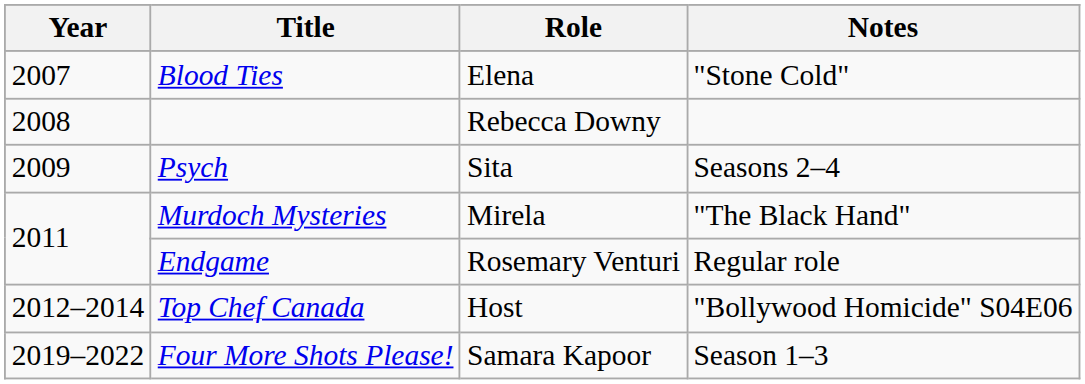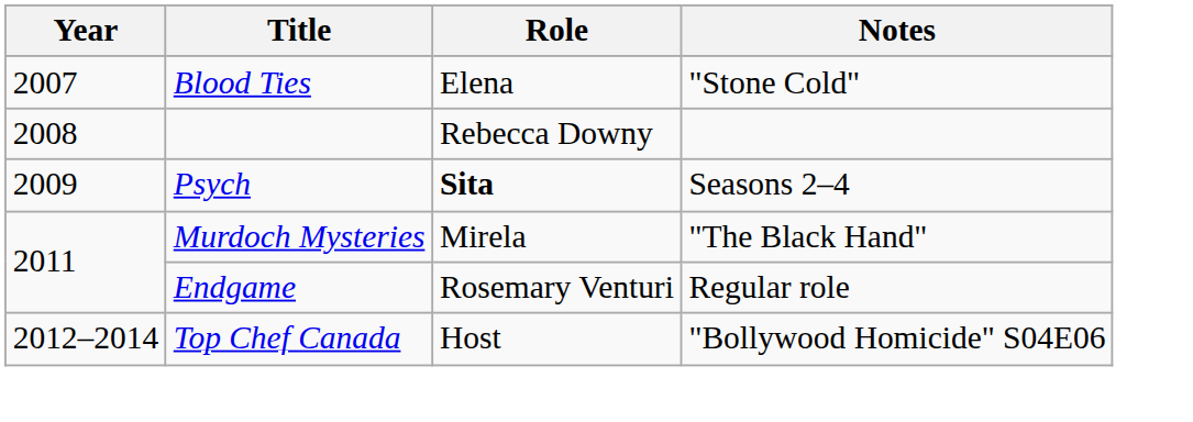Psych | Role: normal -> bold
- row: 2019–2022 | Four More Shots Please! | Samara Kapoor | Season 1–3
